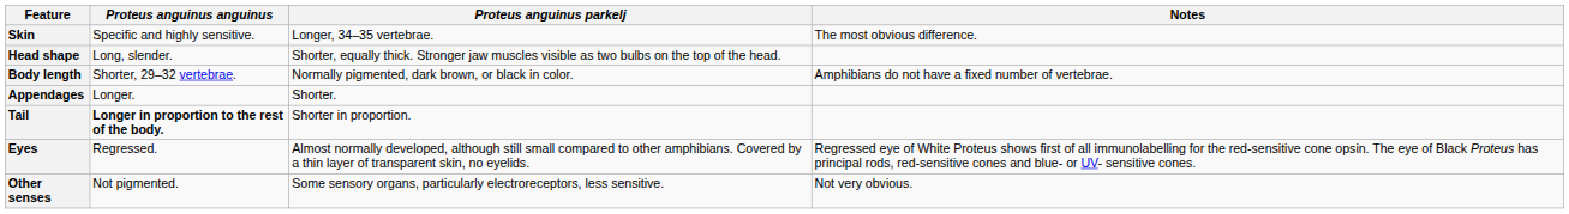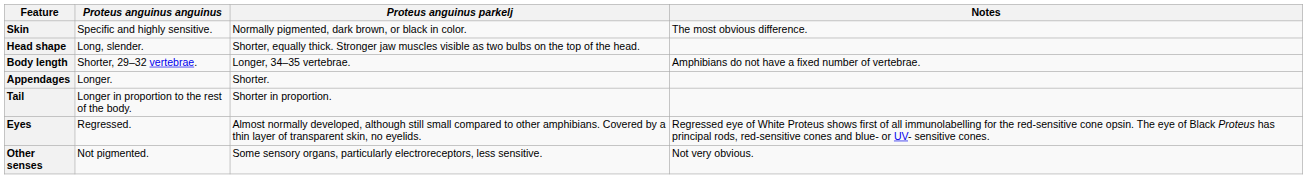Skin | Proteus anguinus parkelj: Longer, 34–35 vertebrae. -> Normally pigmented, dark brown, or black in color.
Body length | Proteus anguinus parkelj: Normally pigmented, dark brown, or black in color. -> Longer, 34–35 vertebrae.
Tail | Proteus anguinus anguinus: bold -> normal
